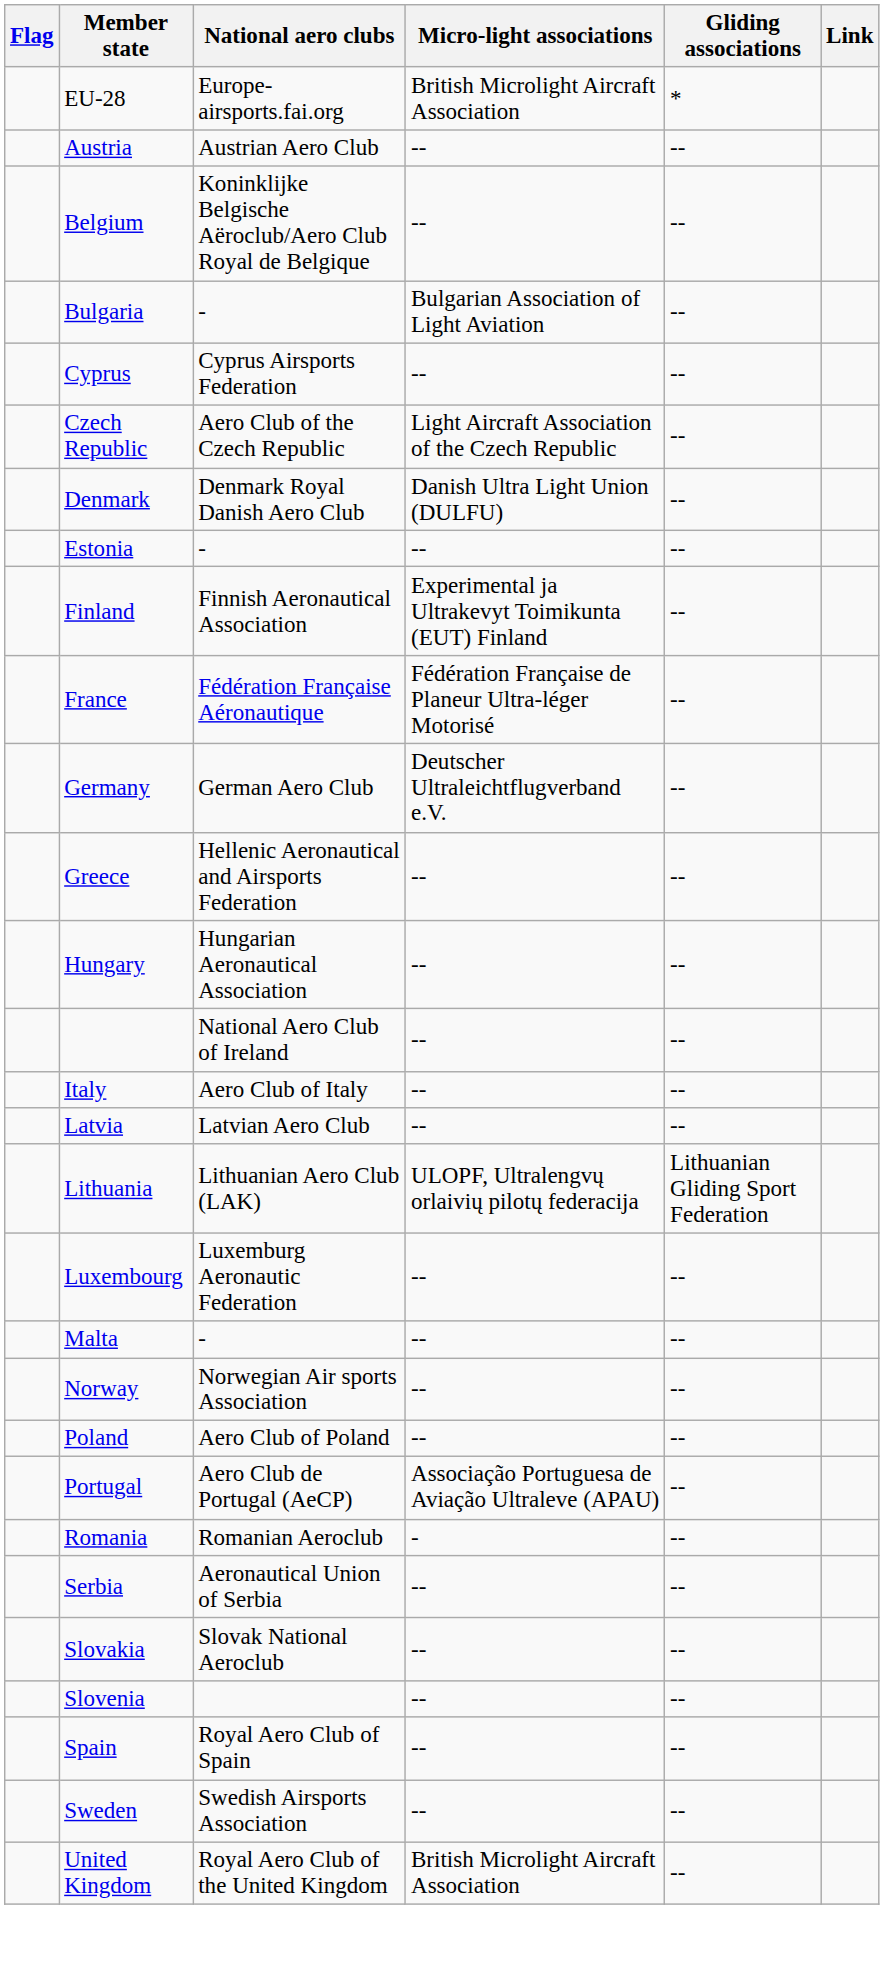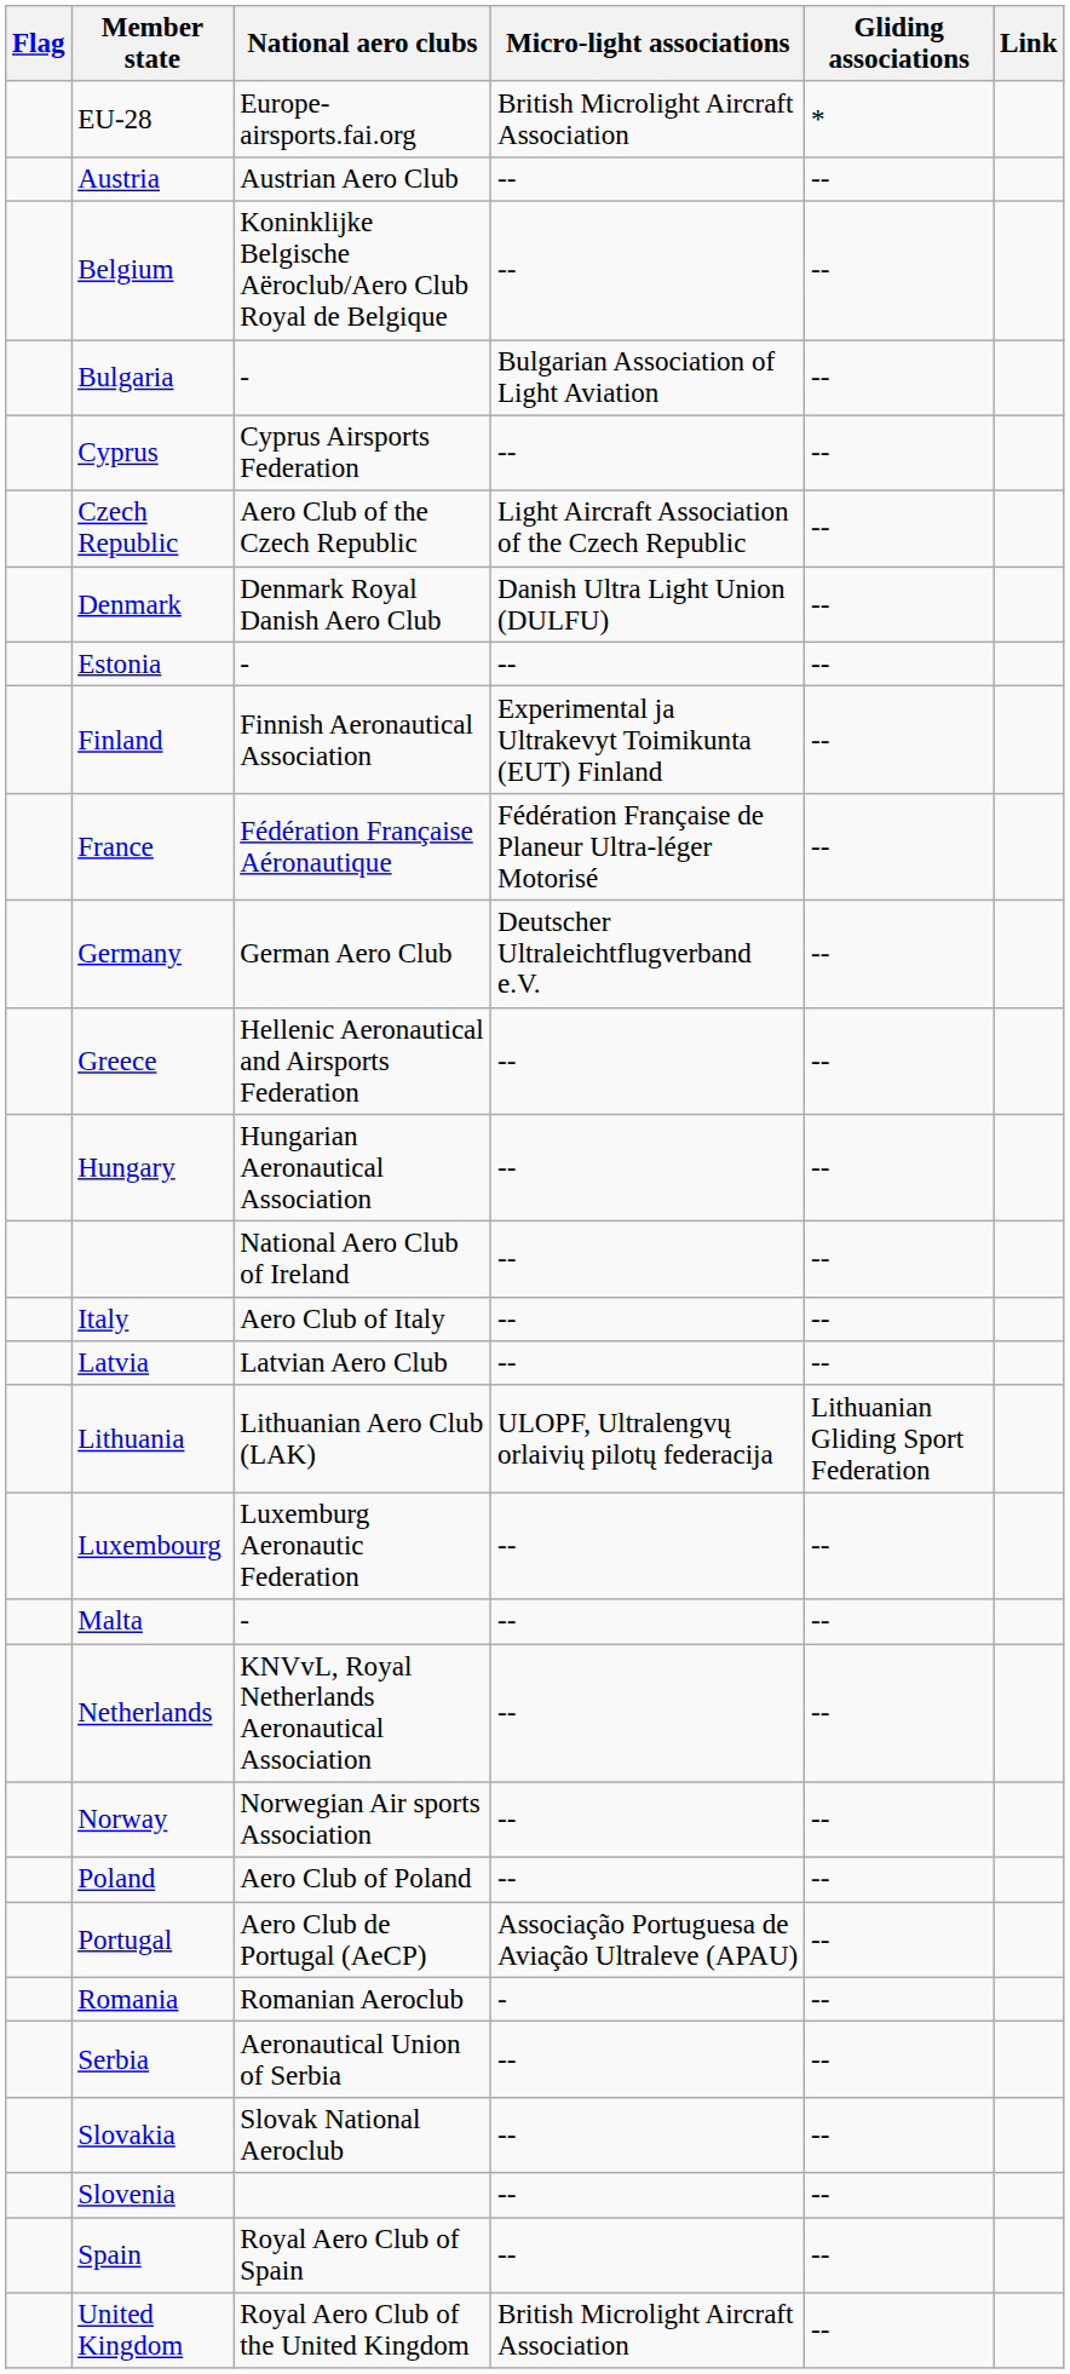+ row: Netherlands | KNVvL, Royal Netherlands Aeronautical Association | -- | --
- row: Sweden | Swedish Airsports Association | -- | --
